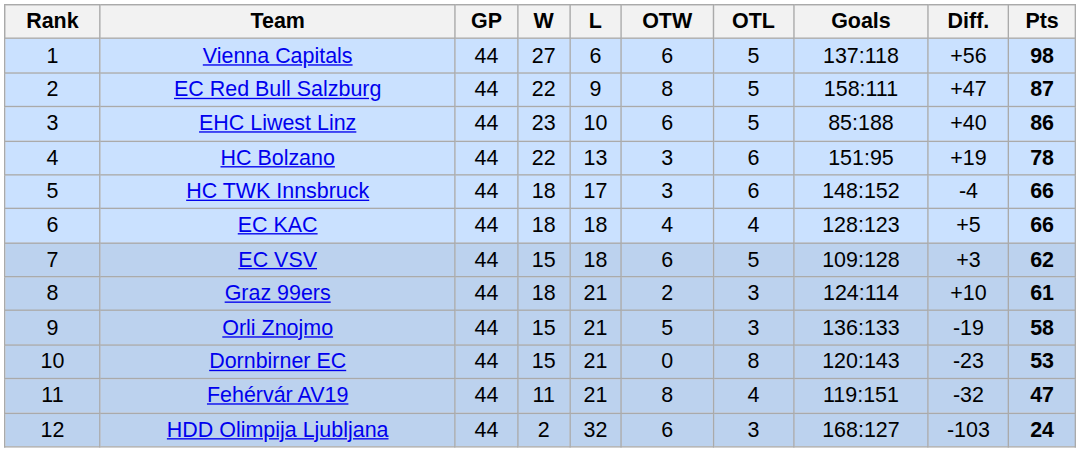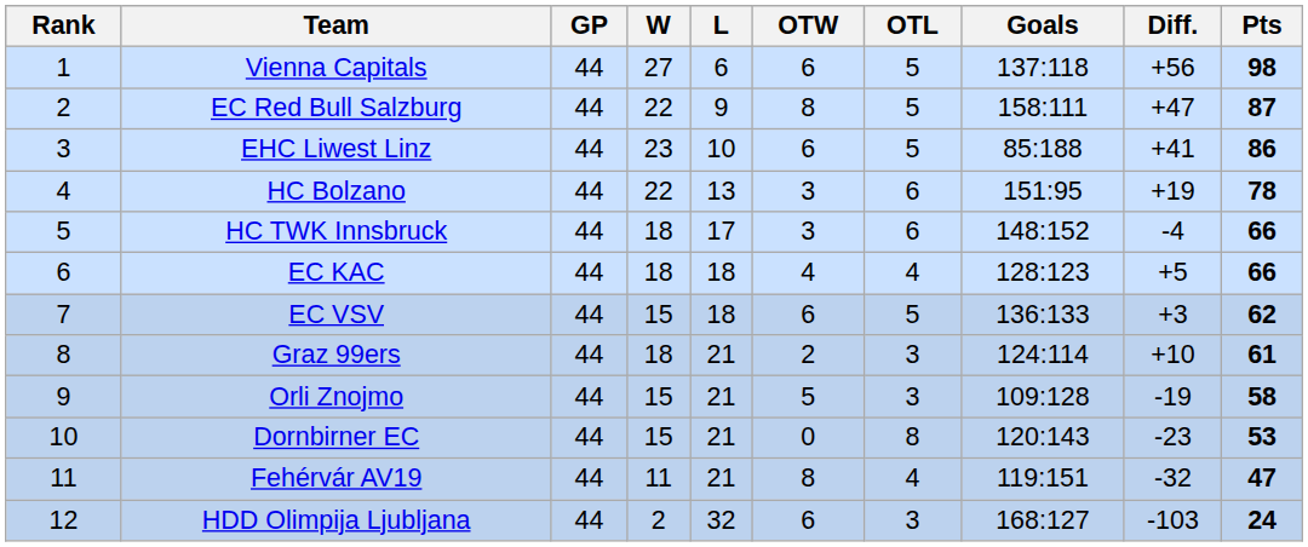EHC Liwest Linz | Diff.: +40 -> +41
EC VSV | Goals: 109:128 -> 136:133
Orli Znojmo | Goals: 136:133 -> 109:128
